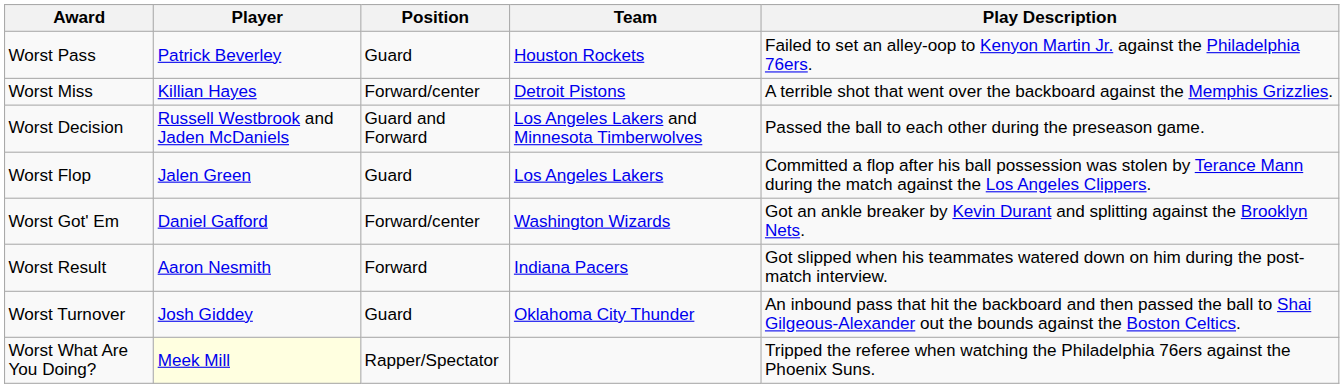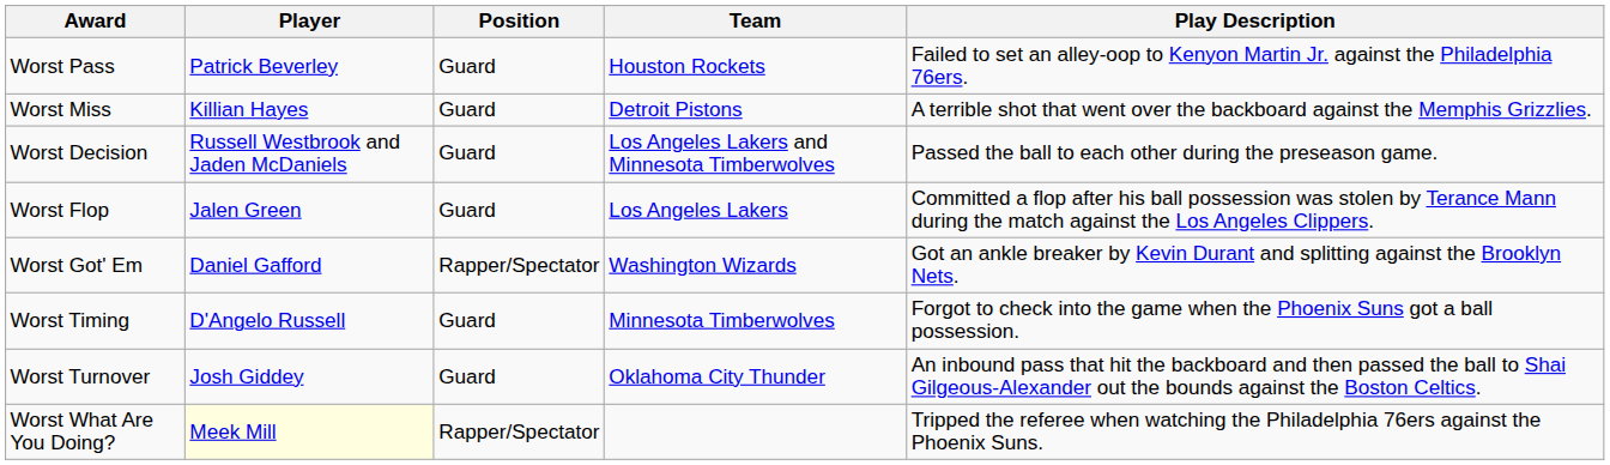Worst Miss | Position: Forward/center -> Guard
Worst Decision | Position: Guard and Forward -> Guard
Worst Got' Em | Position: Forward/center -> Rapper/Spectator
+ row: Worst Timing | D'Angelo Russell | Guard | Minnesota Timberwolves | Forgot to check into the game when the Phoenix Suns got a ball possession.
- row: Worst Result | Aaron Nesmith | Forward | Indiana Pacers | Got slipped when his teammates watered down on him during the post-match interview.
